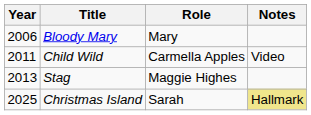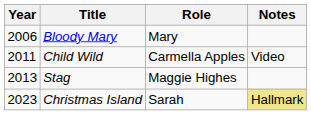Christmas Island | Year: 2025 -> 2023
